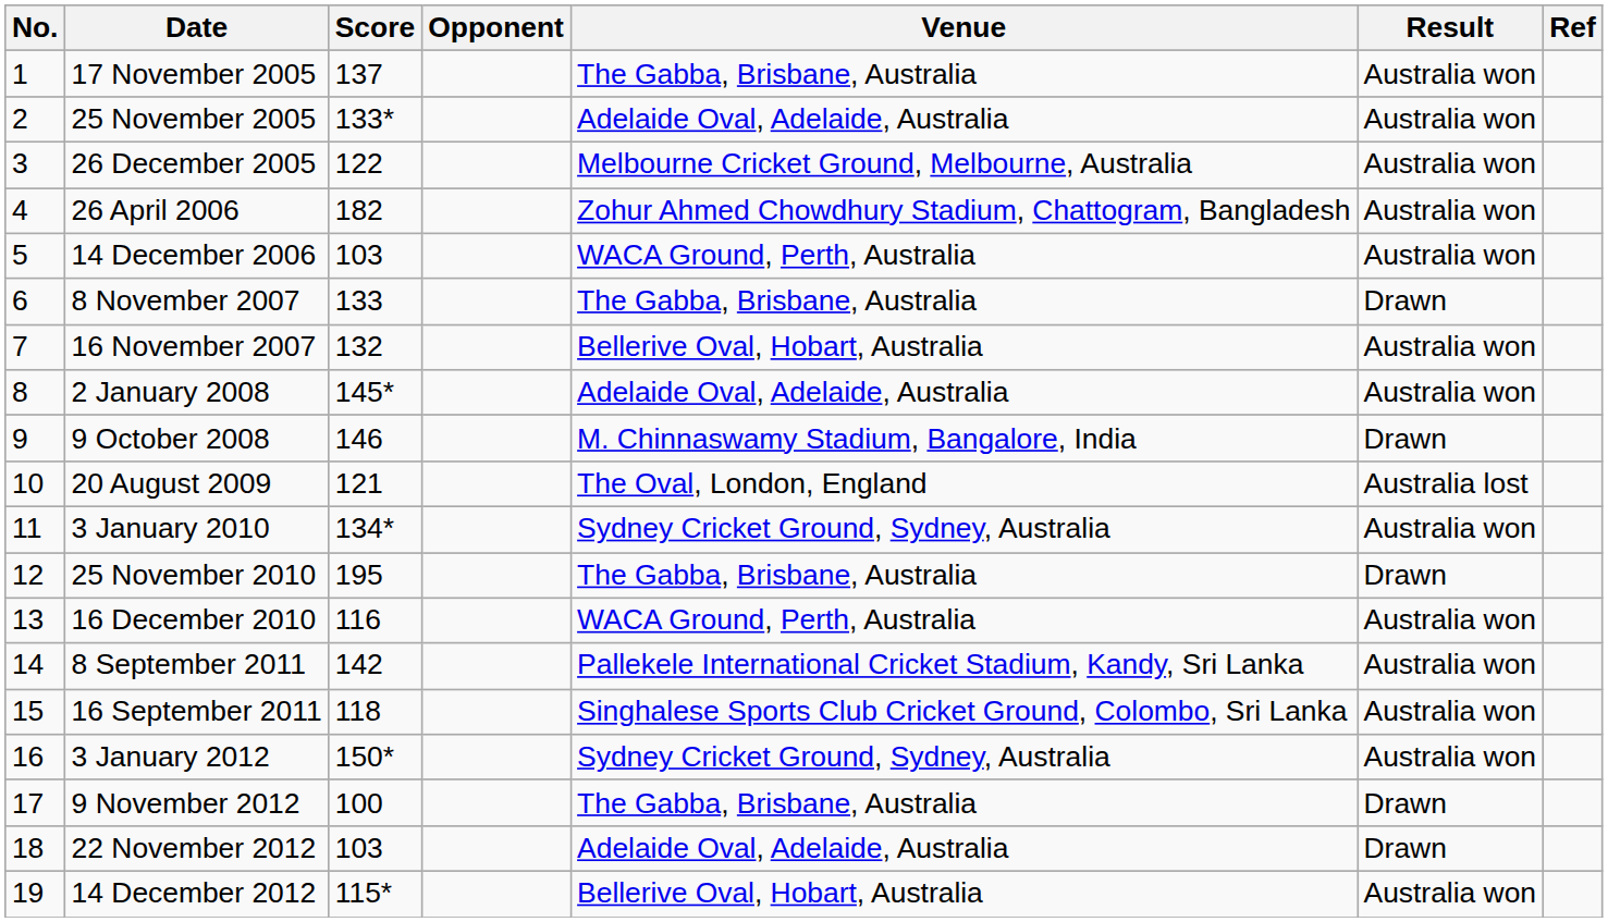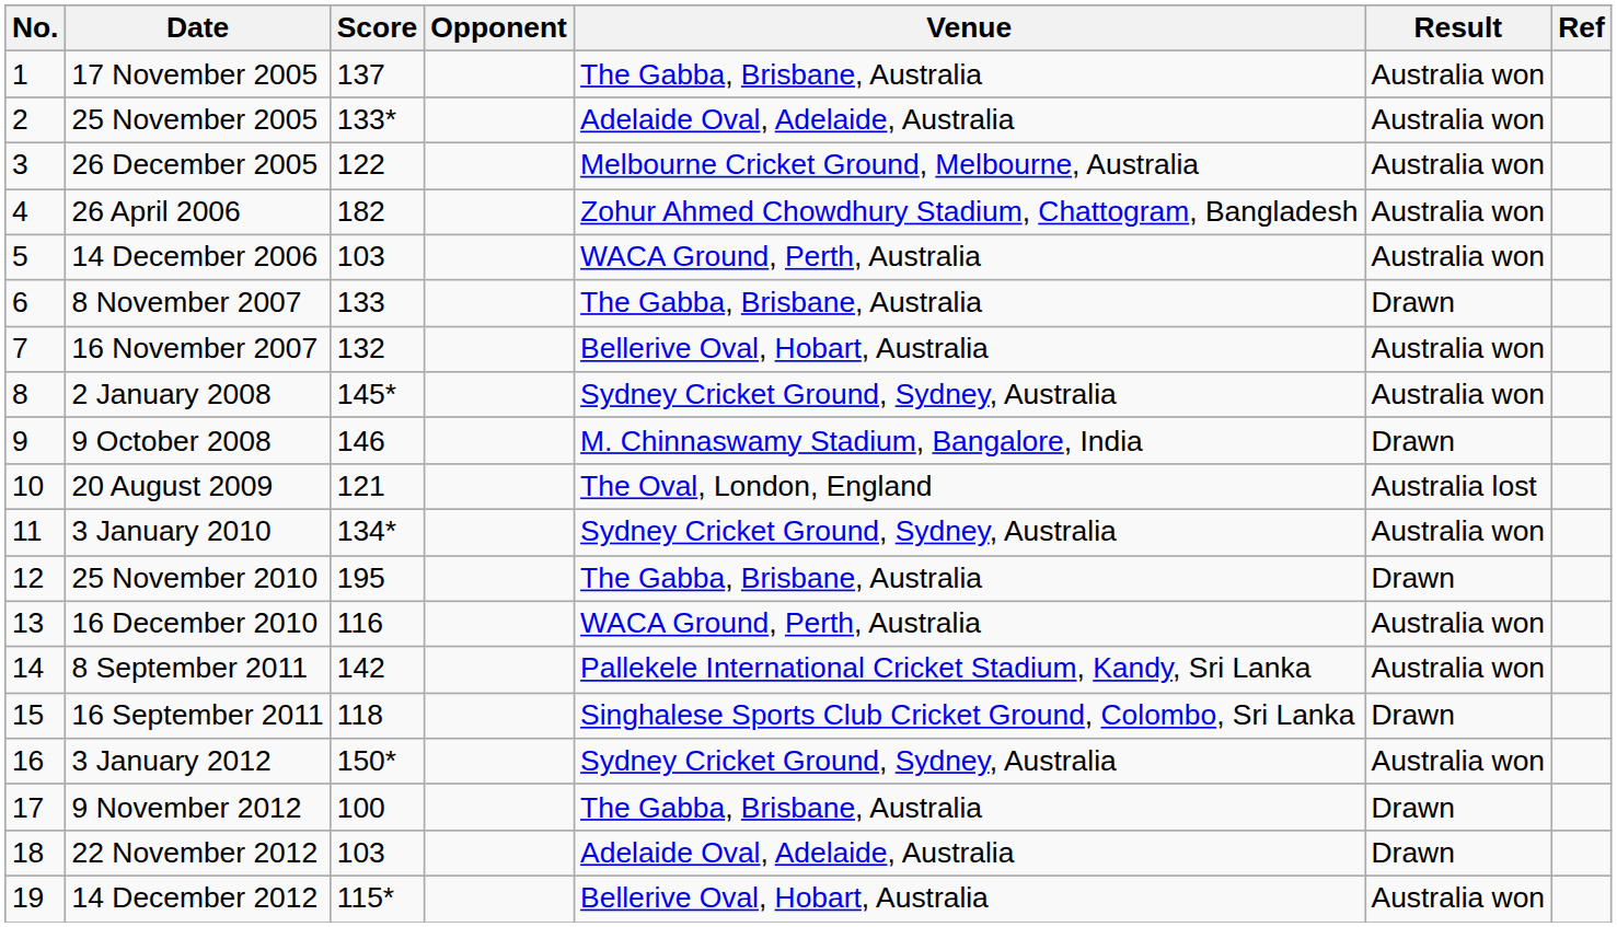2 January 2008 | Venue: Adelaide Oval, Adelaide, Australia -> Sydney Cricket Ground, Sydney, Australia
16 September 2011 | Result: Australia won -> Drawn
